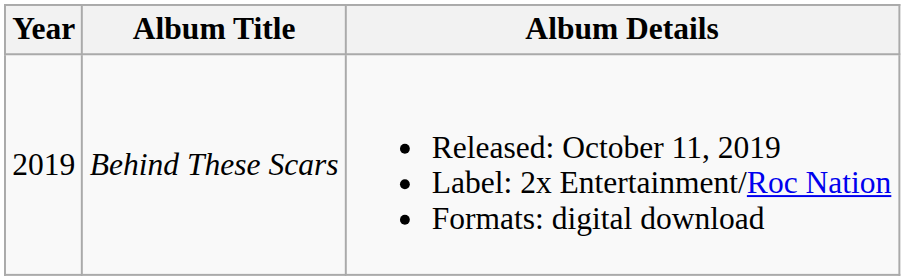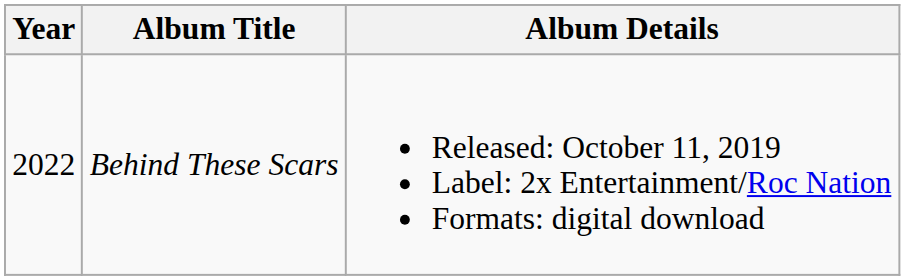Behind These Scars | Year: 2019 -> 2022
